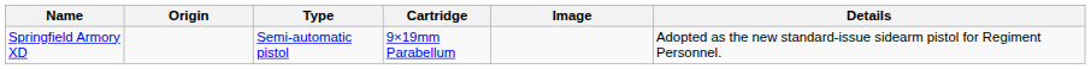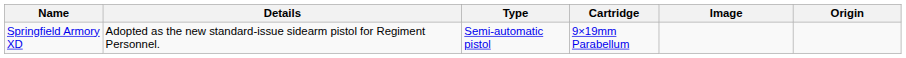columns swapped: Origin <-> Details
